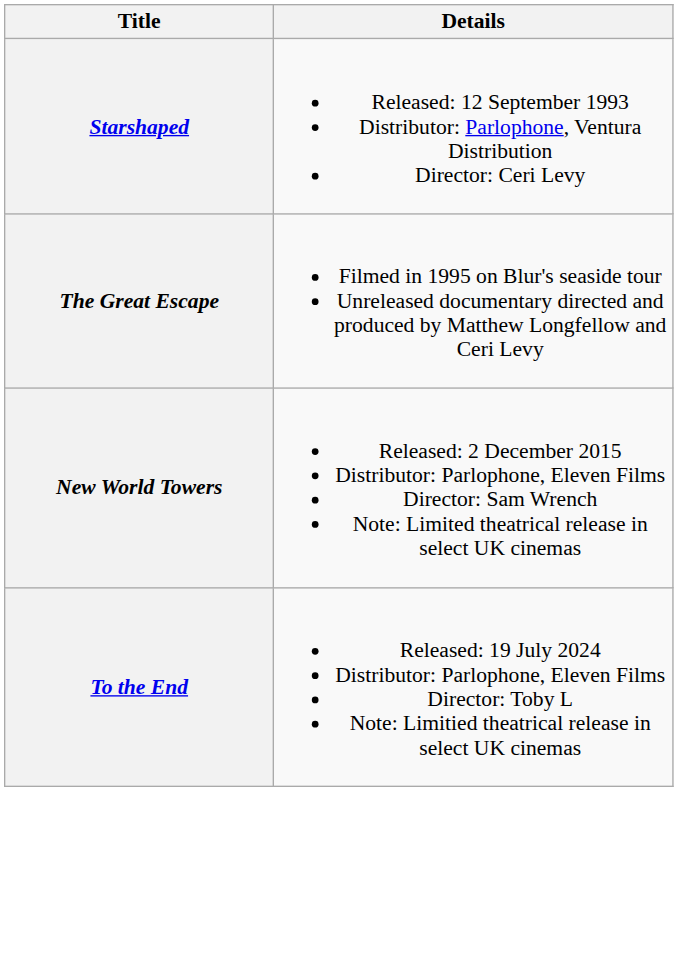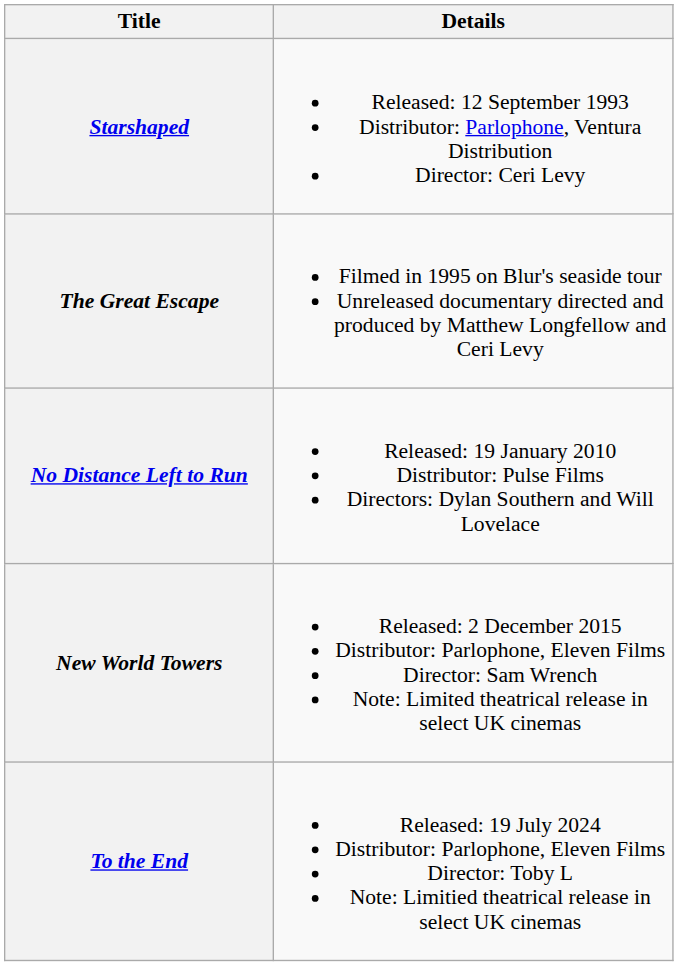+ row: No Distance Left to Run | Released: 19 January 2010 Distributor: Pulse Films Directors: Dylan Southern and Will Lovelace
